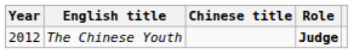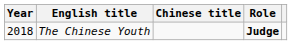The Chinese Youth | Year: 2012 -> 2018
